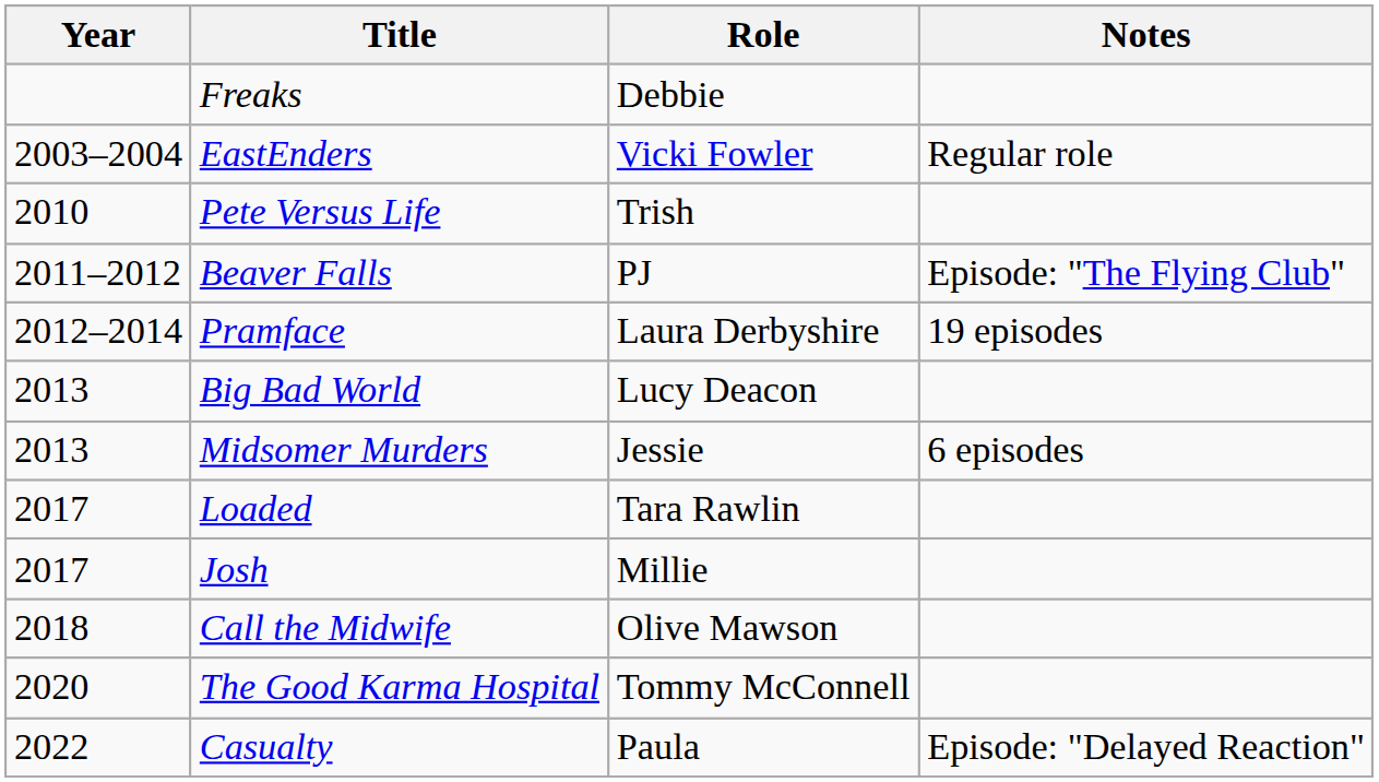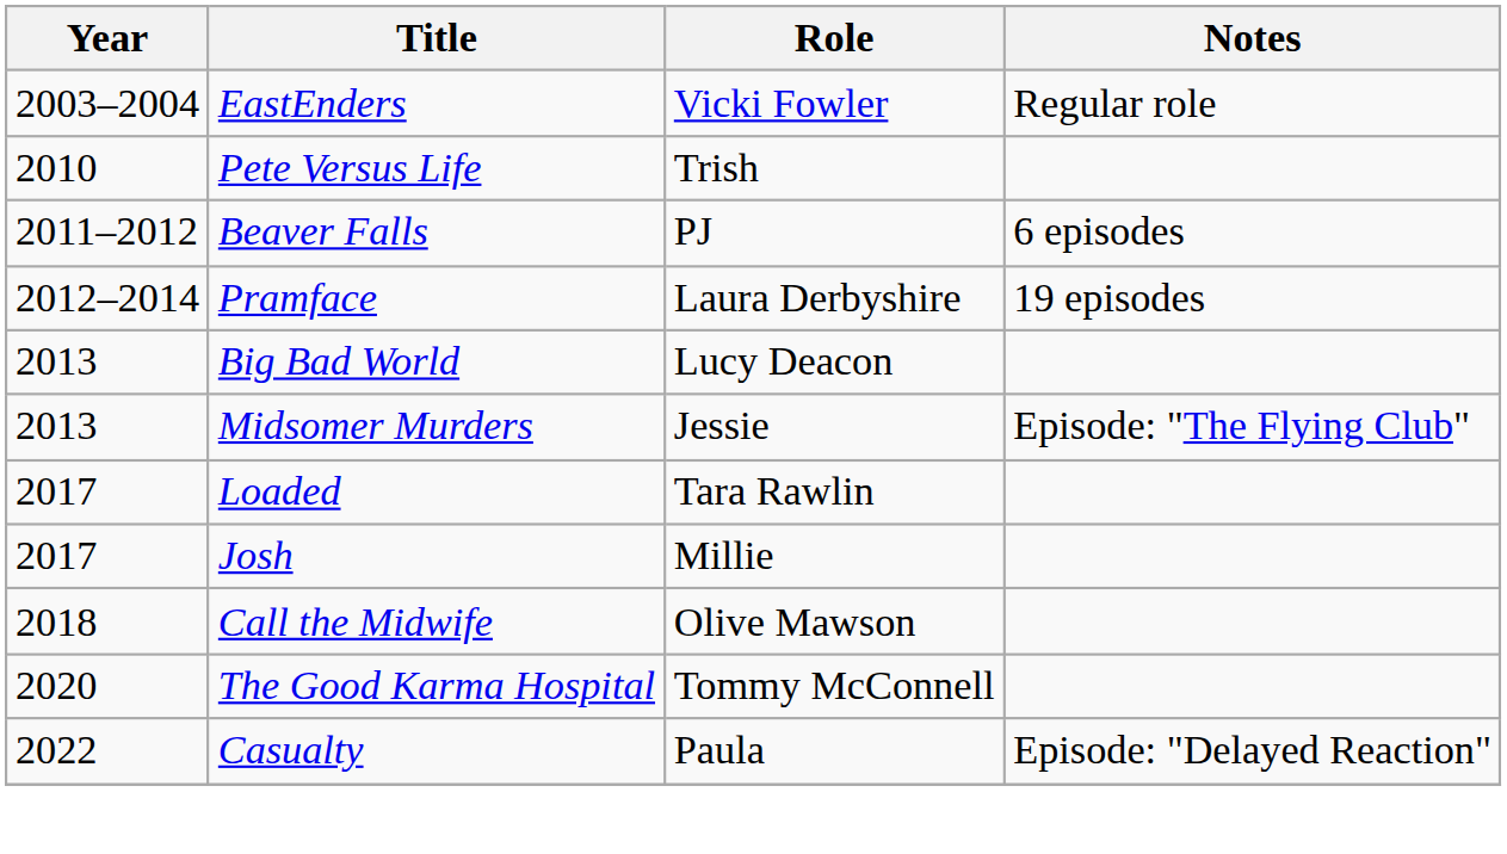- row: Freaks | Debbie
Beaver Falls | Notes: Episode: "The Flying Club" -> 6 episodes
Midsomer Murders | Notes: 6 episodes -> Episode: "The Flying Club"
